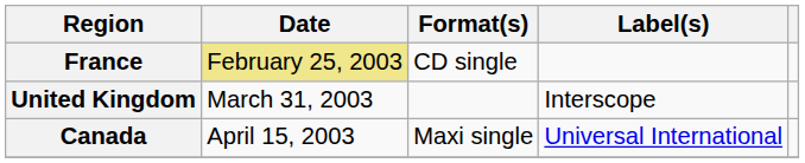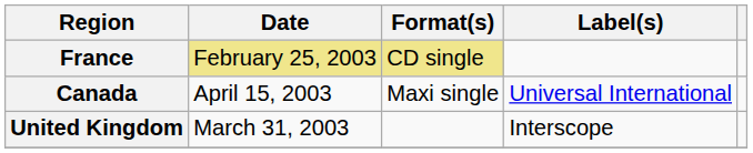France | Format(s): no background -> khaki background
rows swapped: United Kingdom <-> Canada
